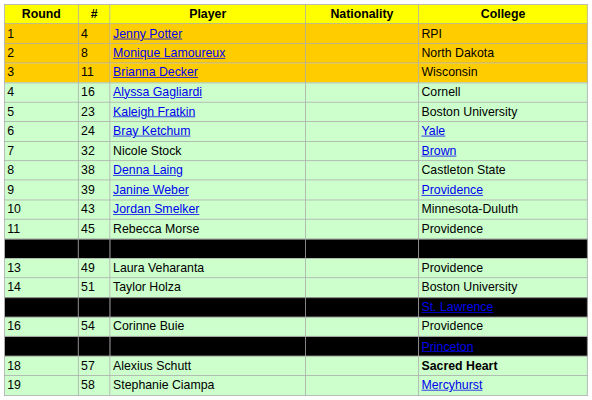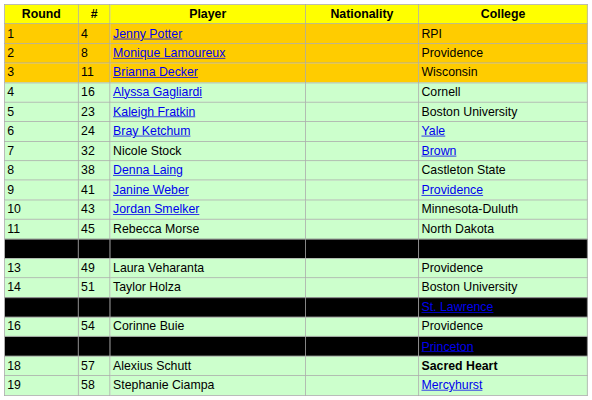Monique Lamoureux | College: North Dakota -> Providence
Janine Weber | #: 39 -> 41
Rebecca Morse | College: Providence -> North Dakota
